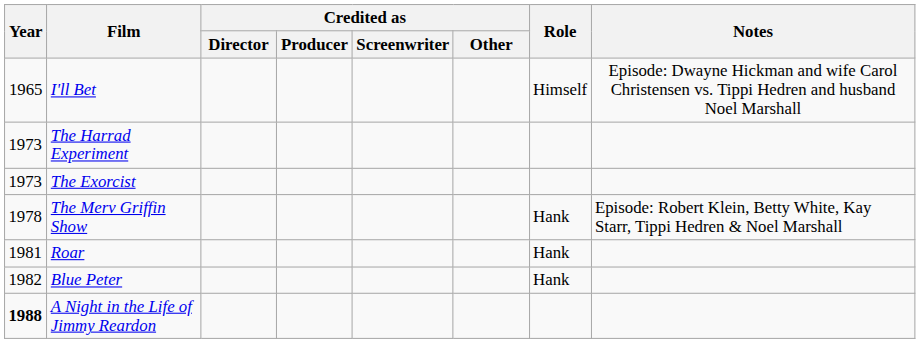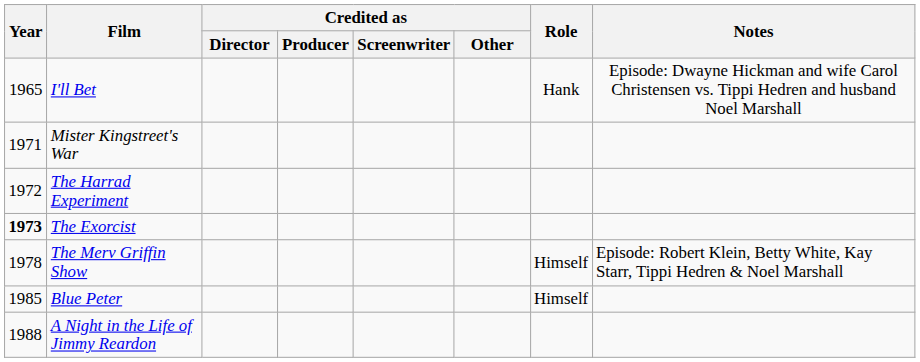I'll Bet | Role: Himself -> Hank
+ row: 1971 | Mister Kingstreet's War
The Harrad Experiment | Year: 1973 -> 1972
The Exorcist | Year: normal -> bold
The Merv Griffin Show | Role: Hank -> Himself
- row: 1981 | Roar | Hank
Blue Peter | Year: 1982 -> 1985
Blue Peter | Role: Hank -> Himself
A Night in the Life of Jimmy Reardon | Year: bold -> normal
